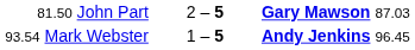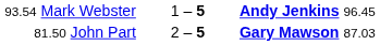rows swapped: 93.54 Mark Webster <-> 81.50 John Part
